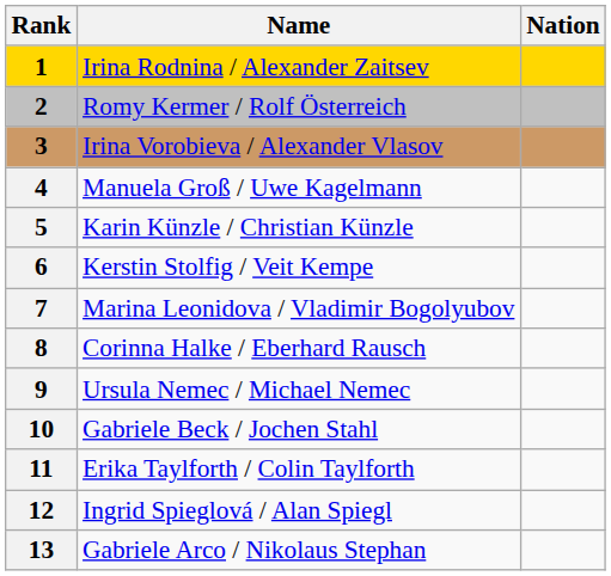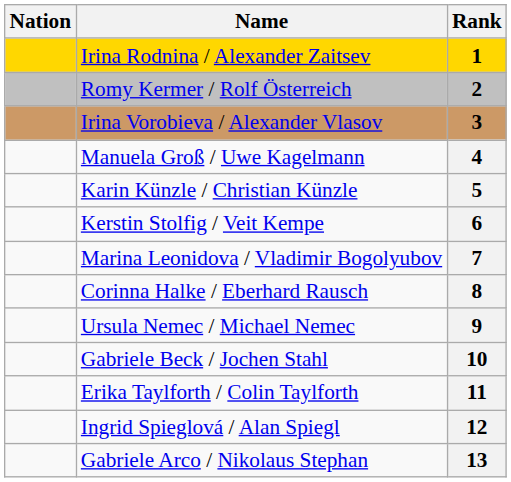columns swapped: Rank <-> Nation
